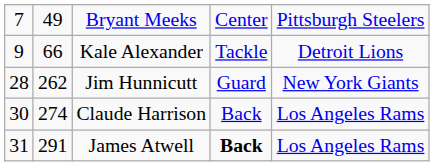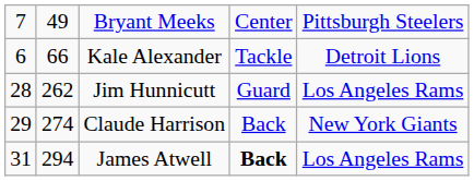Kale Alexander | column 1: 9 -> 6
Jim Hunnicutt | column 5: New York Giants -> Los Angeles Rams
Claude Harrison | column 1: 30 -> 29
Claude Harrison | column 5: Los Angeles Rams -> New York Giants
James Atwell | column 2: 291 -> 294
